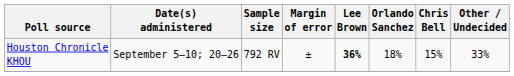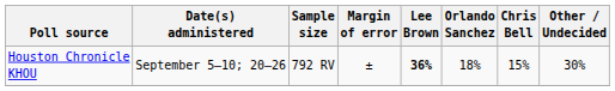Houston Chronicle KHOU | Other / Undecided: 33% -> 30%
